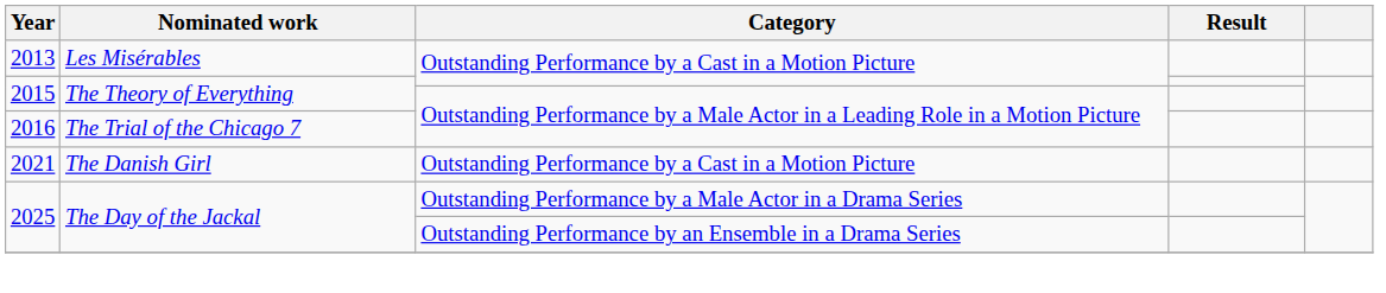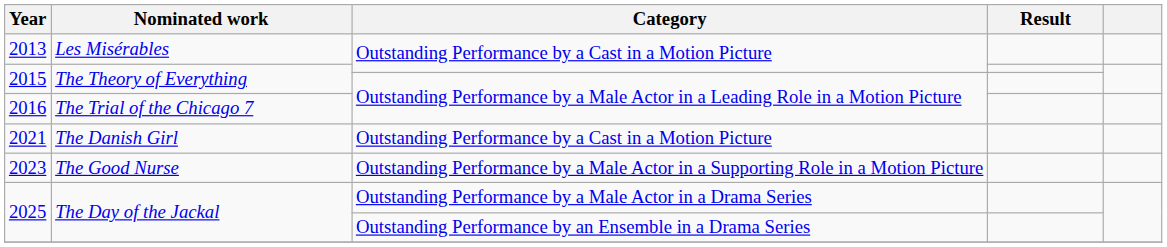+ row: 2023 | The Good Nurse | Outstanding Performance by a Male Actor in a Supporting Role in a Motion Picture
